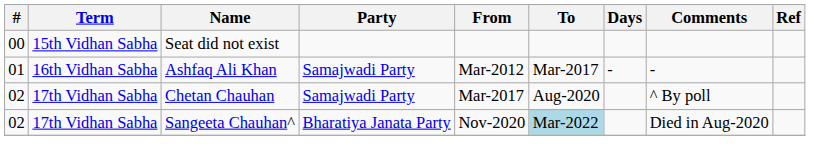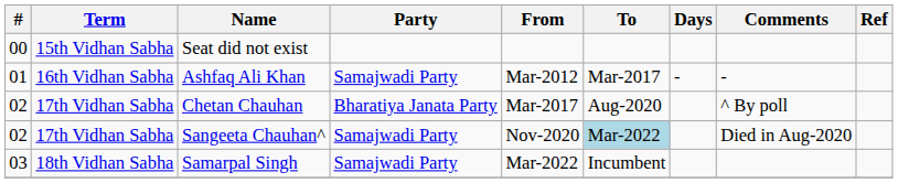Chetan Chauhan | Party: Samajwadi Party -> Bharatiya Janata Party
Sangeeta Chauhan^ | Party: Bharatiya Janata Party -> Samajwadi Party
+ row: 03 | 18th Vidhan Sabha | Samarpal Singh | Samajwadi Party | Mar-2022 | Incumbent
